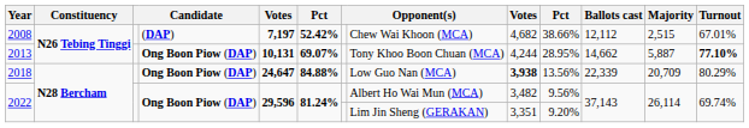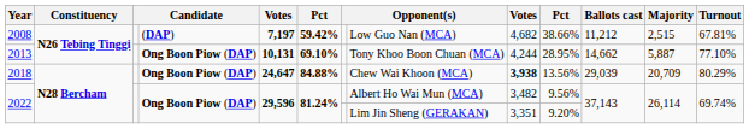2008 | column 6: 52.42% -> 59.42%
2008 | column 8: Chew Wai Khoon (MCA) -> Low Guo Nan (MCA)
2008 | Ballots cast: 12,112 -> 11,212
2008 | Turnout: 67.01% -> 67.81%
2013 | column 6: 69.07% -> 69.10%
2013 | Turnout: bold -> normal
2018 | column 8: Low Guo Nan (MCA) -> Chew Wai Khoon (MCA)
2018 | Ballots cast: 22,339 -> 29,039
